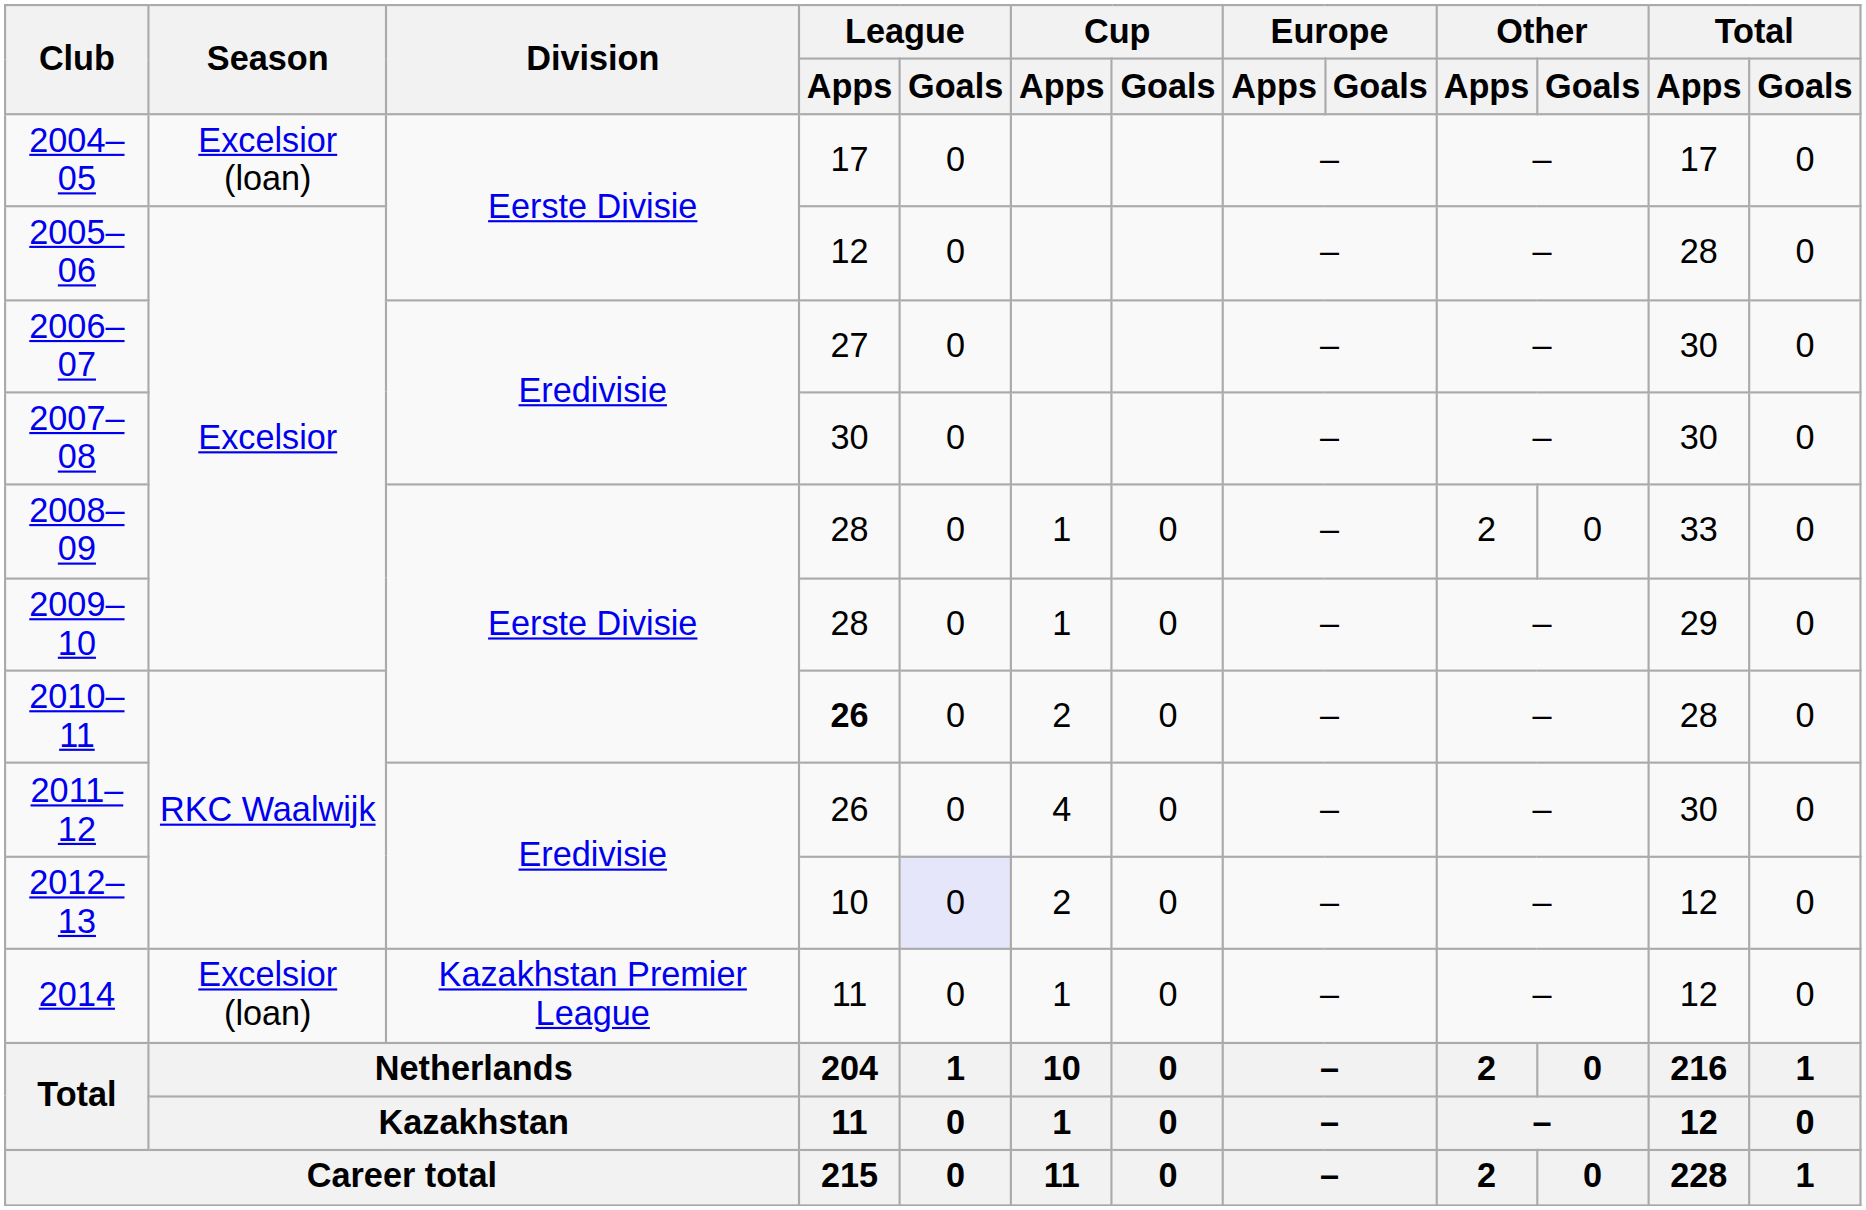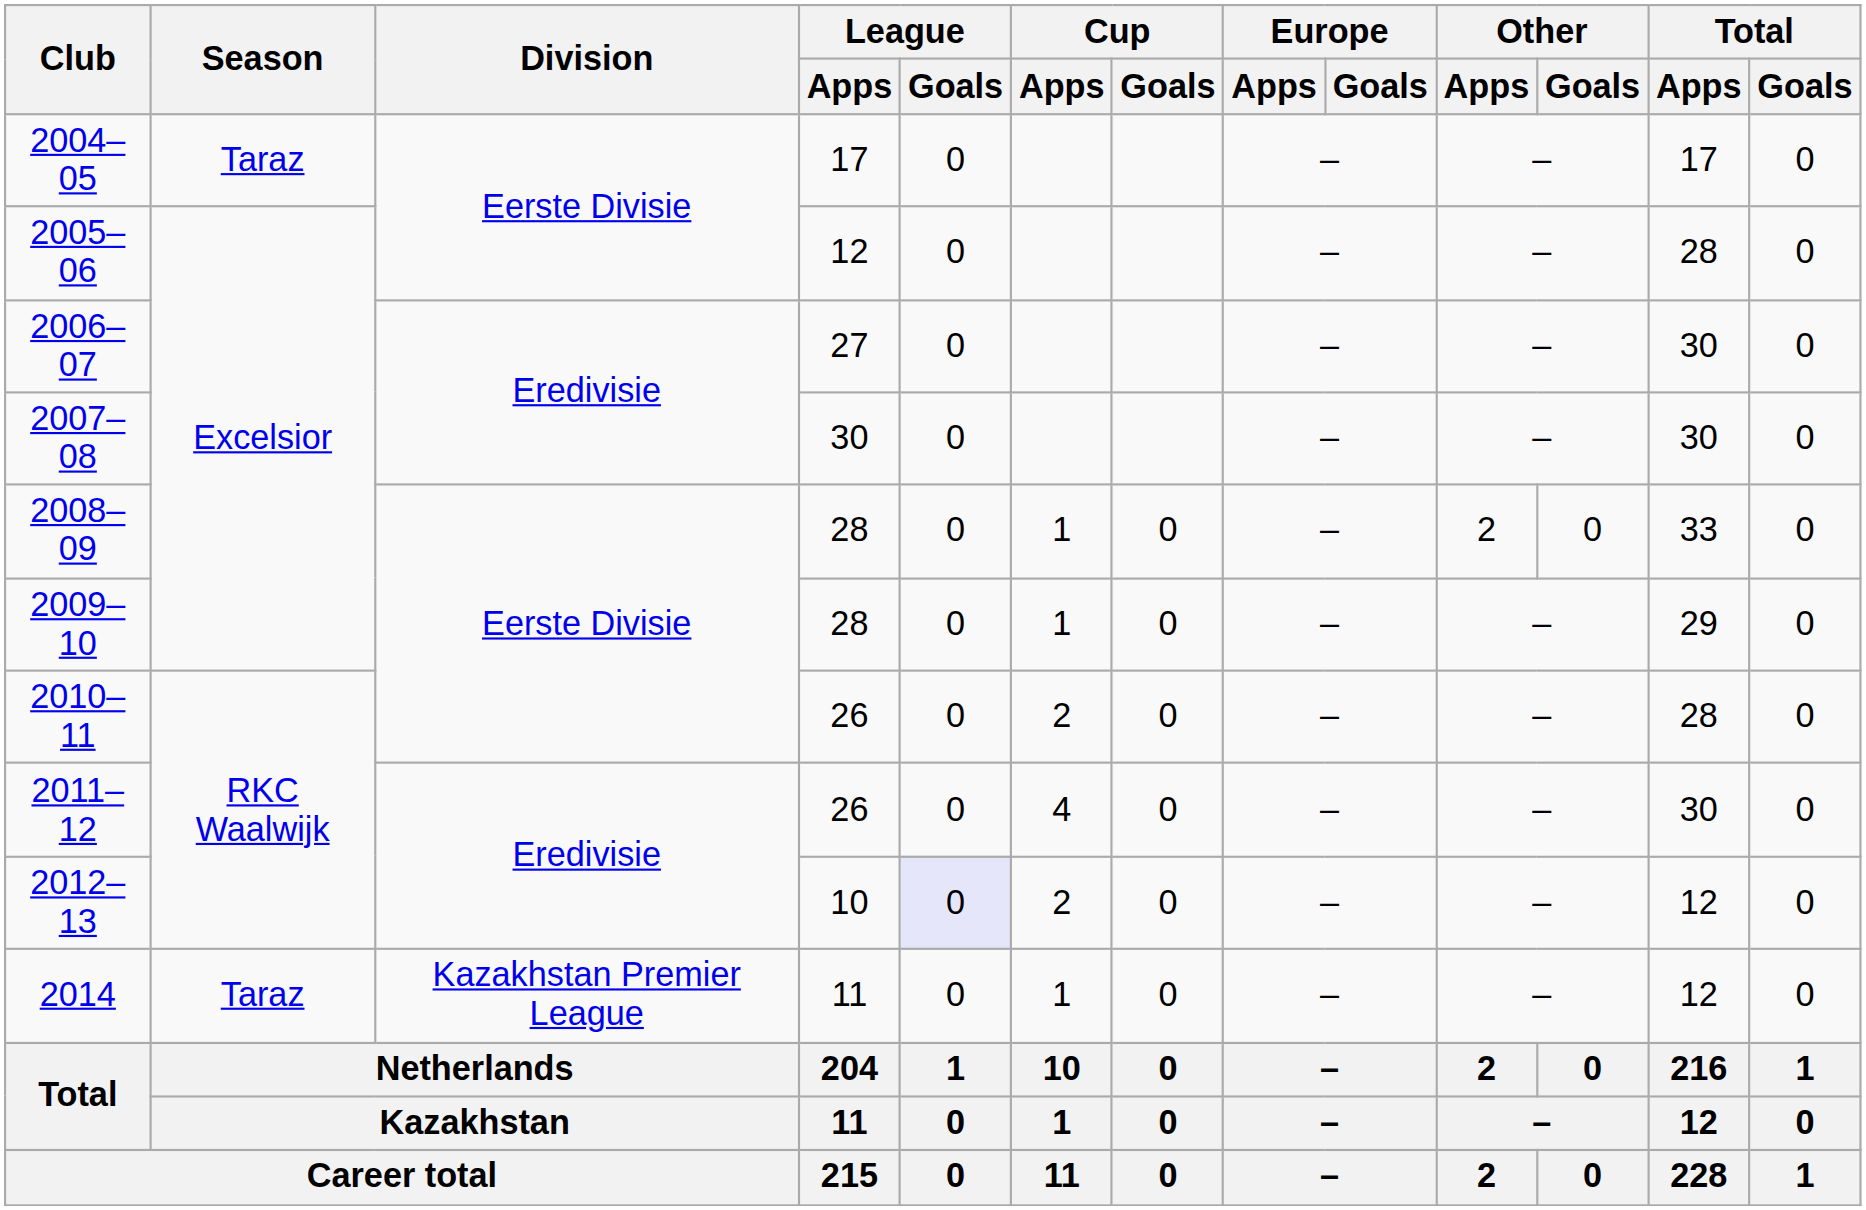2004–05 | Season: Excelsior (loan) -> Taraz
2010–11 | League / Apps: bold -> normal
2014 | Season: Excelsior (loan) -> Taraz
